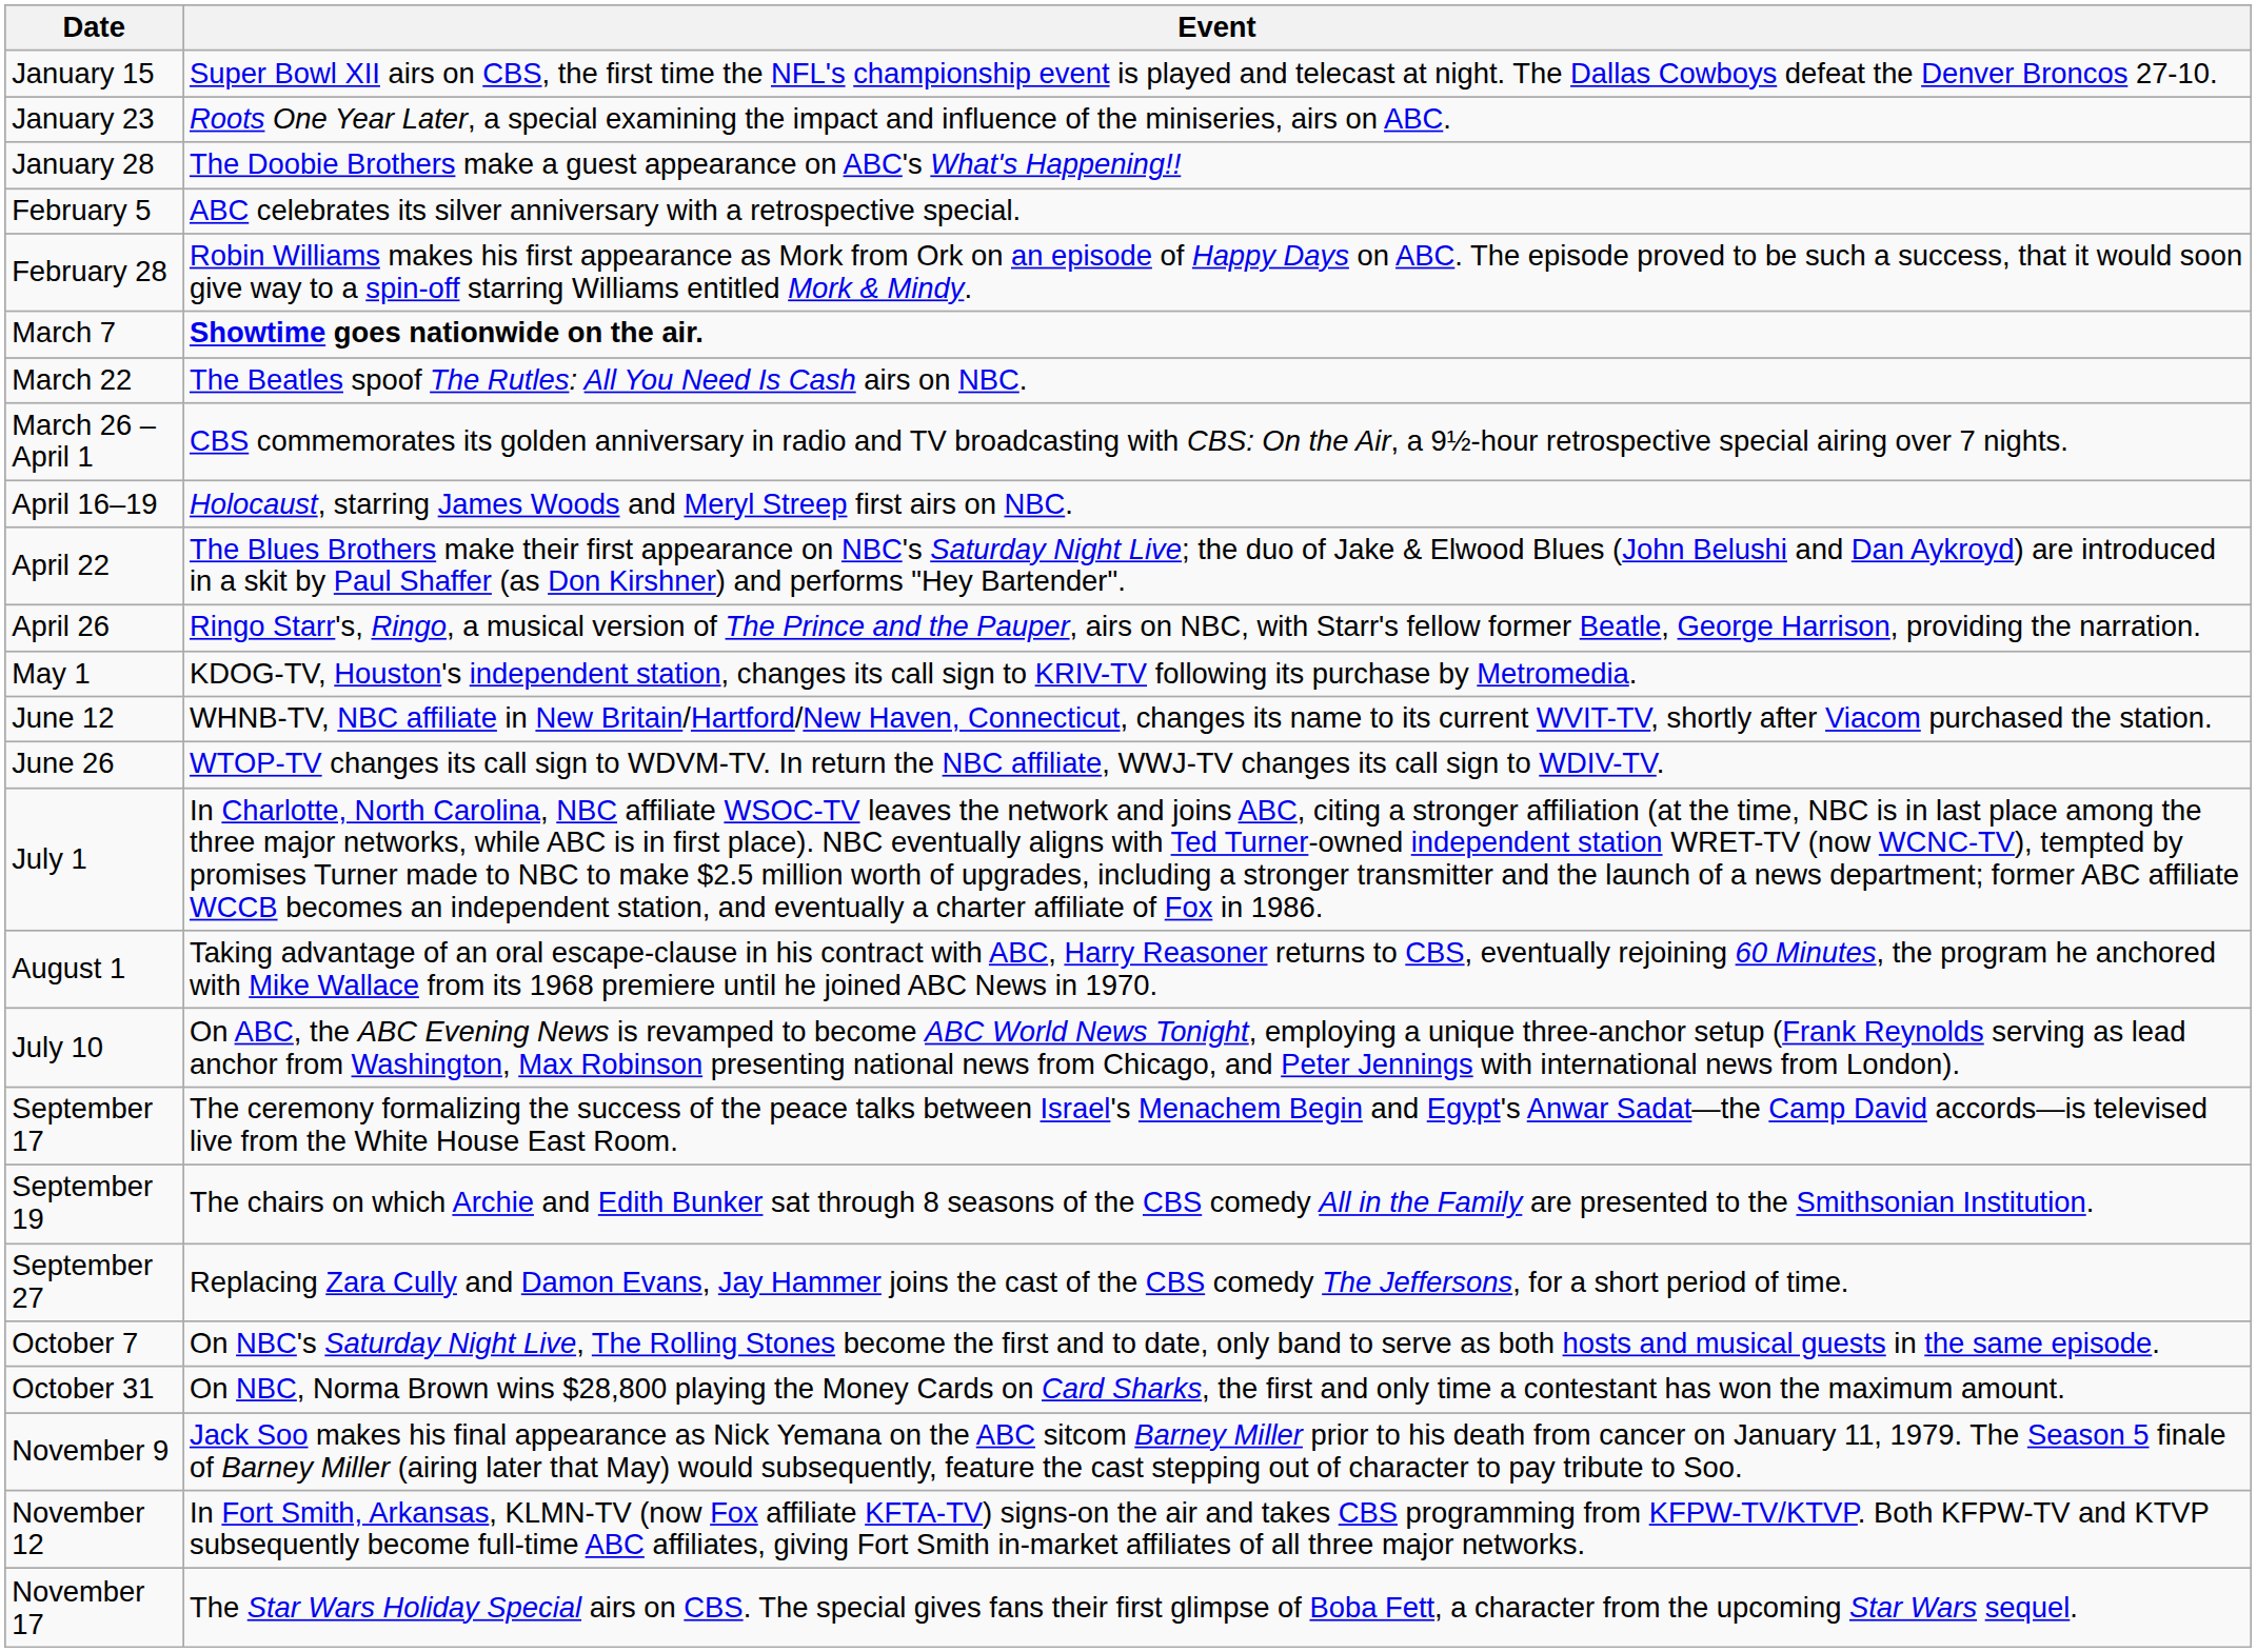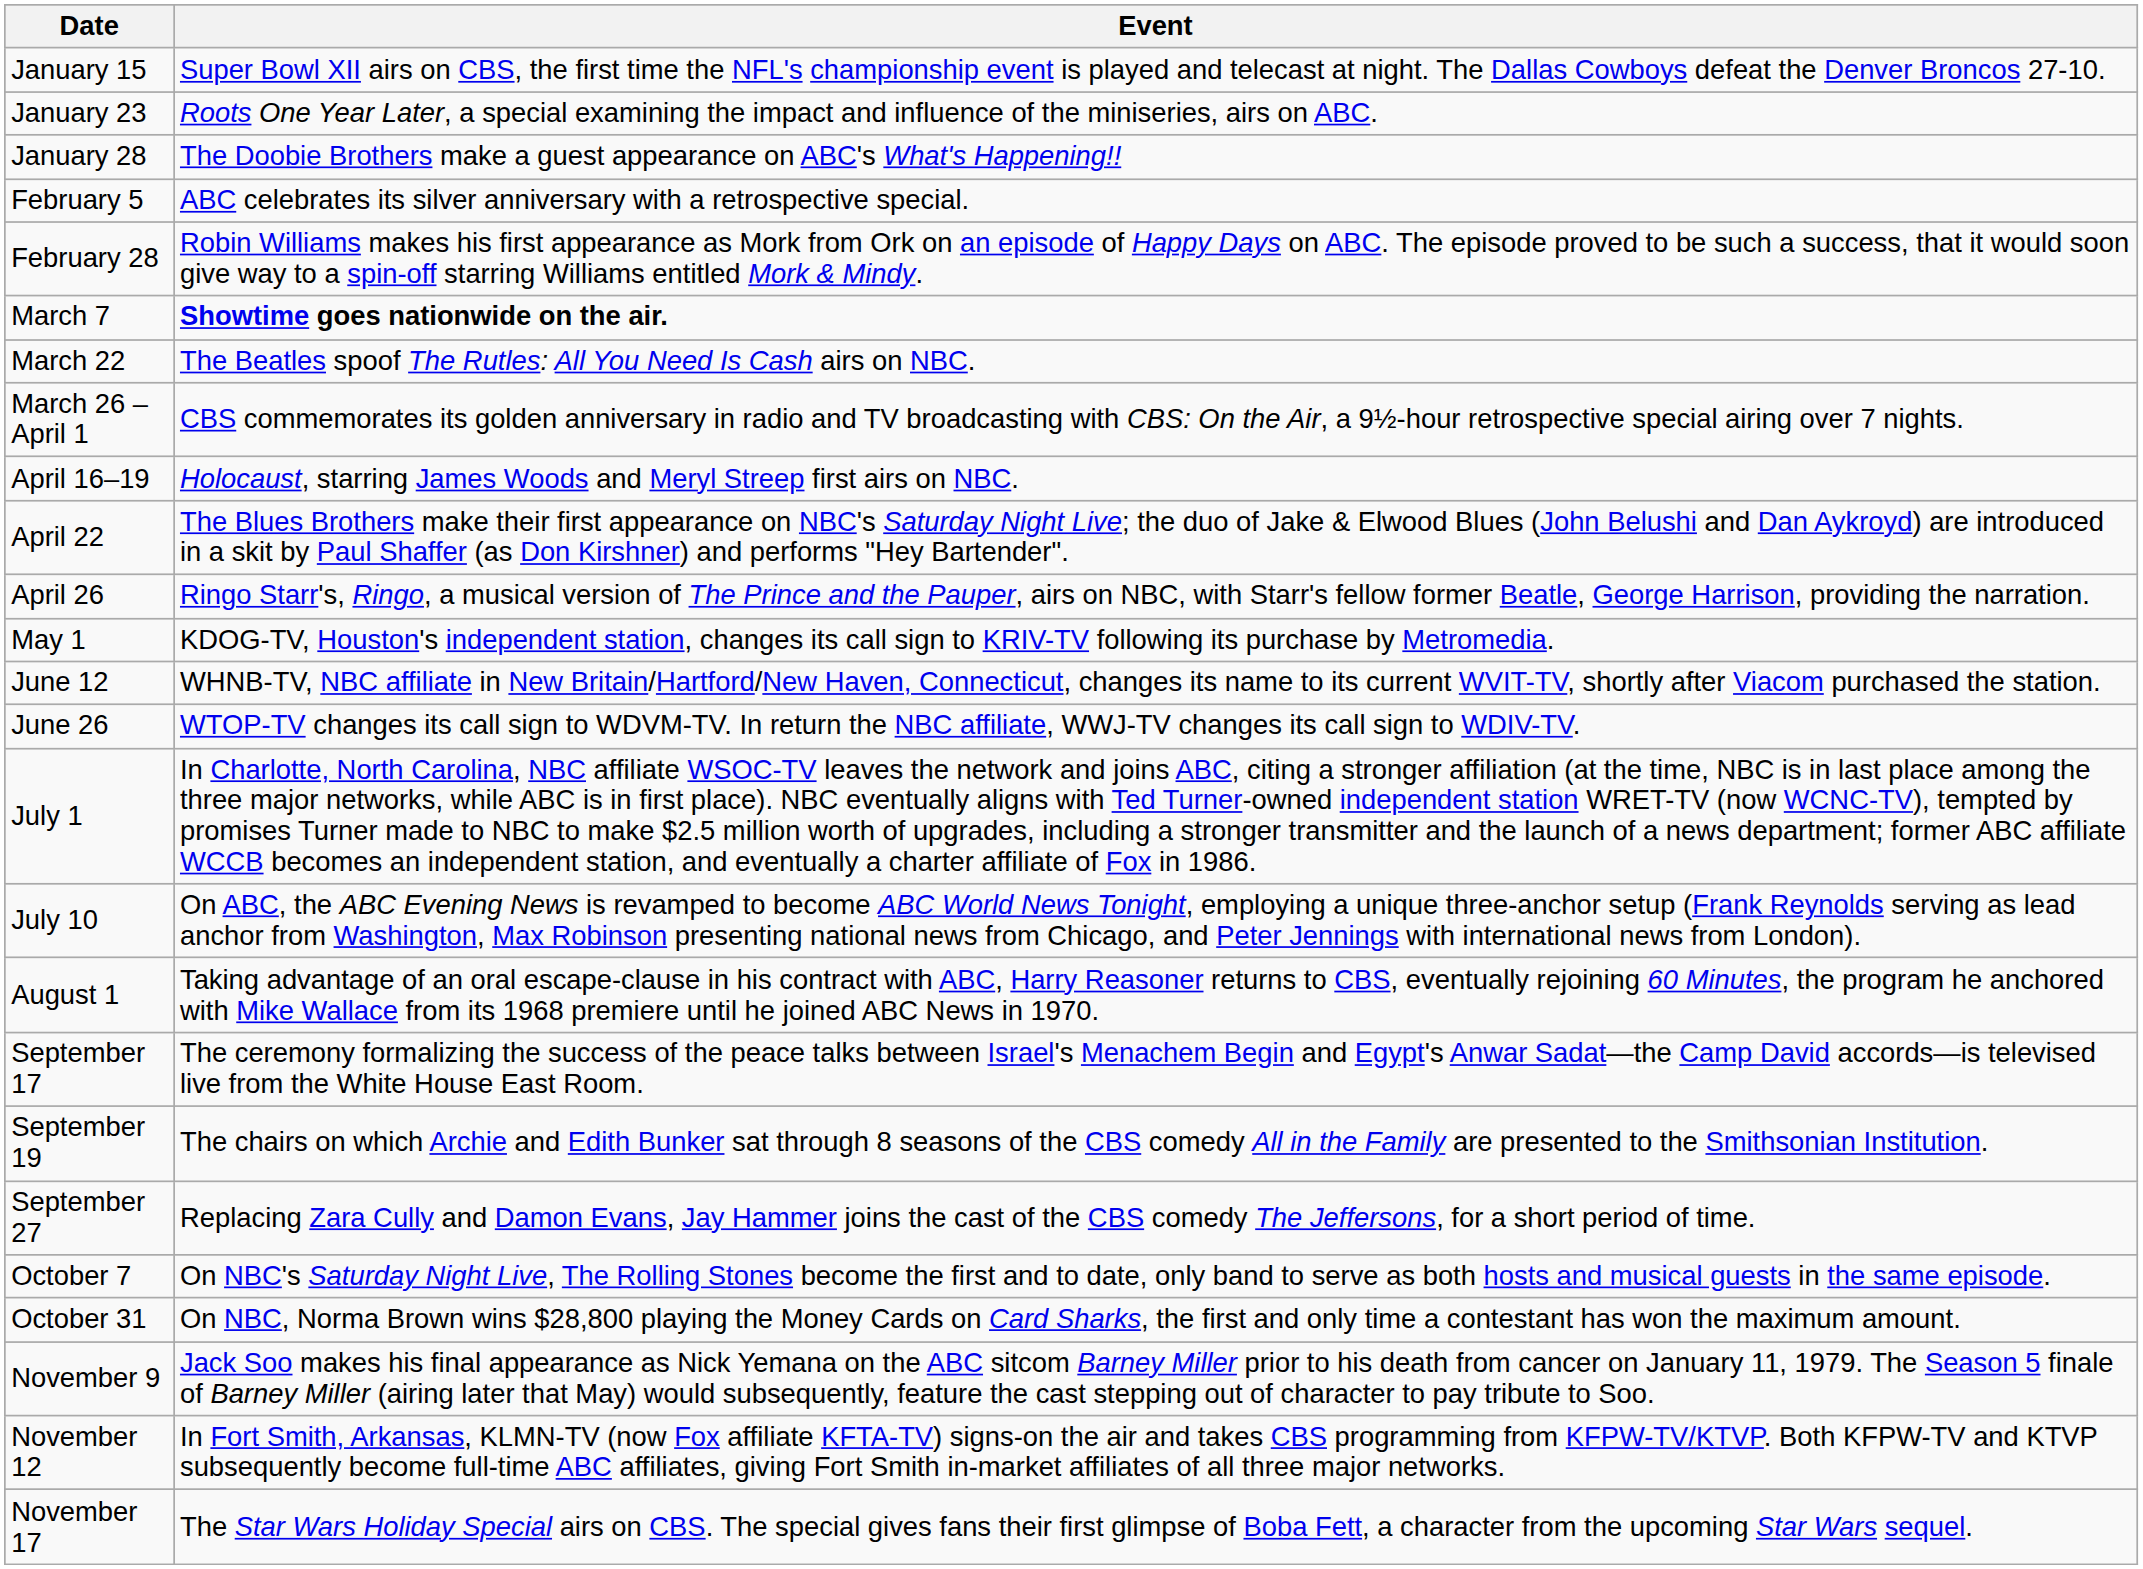rows swapped: July 10 <-> August 1
